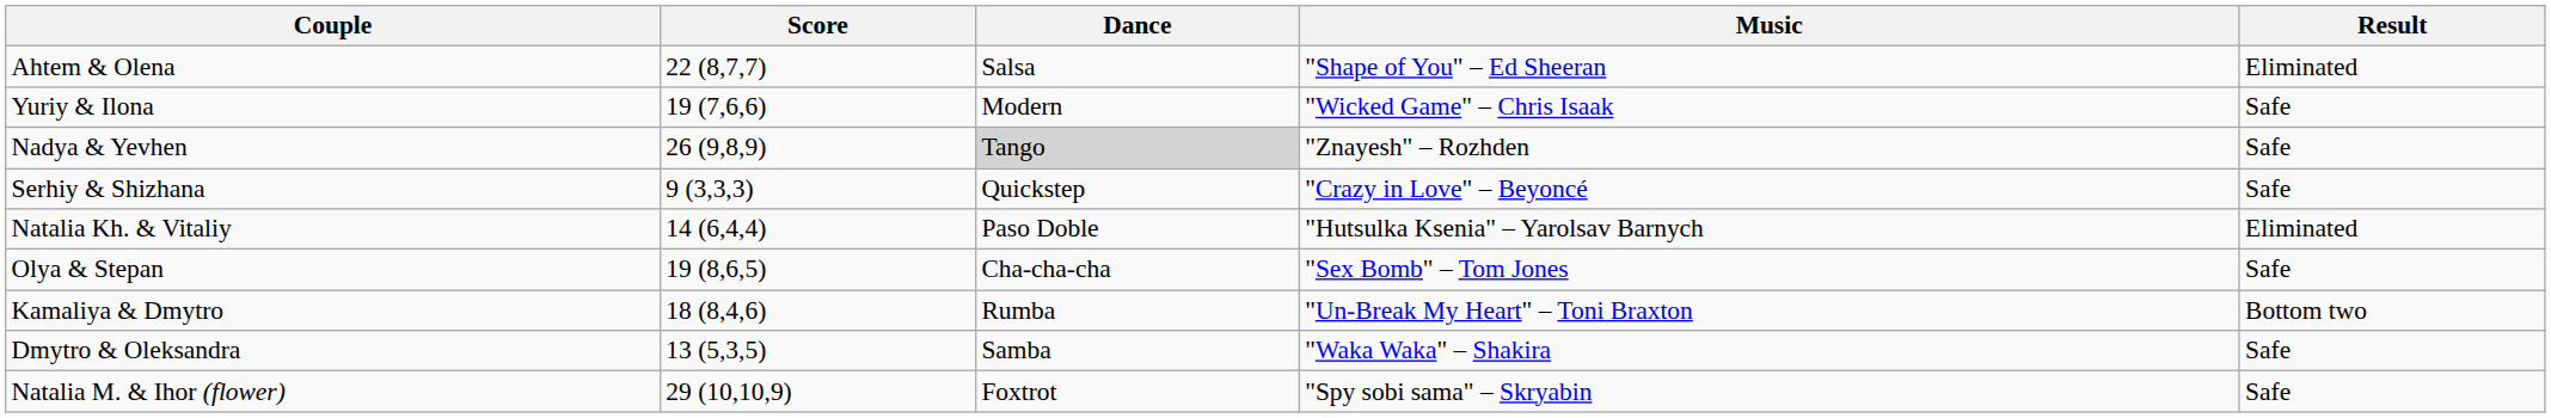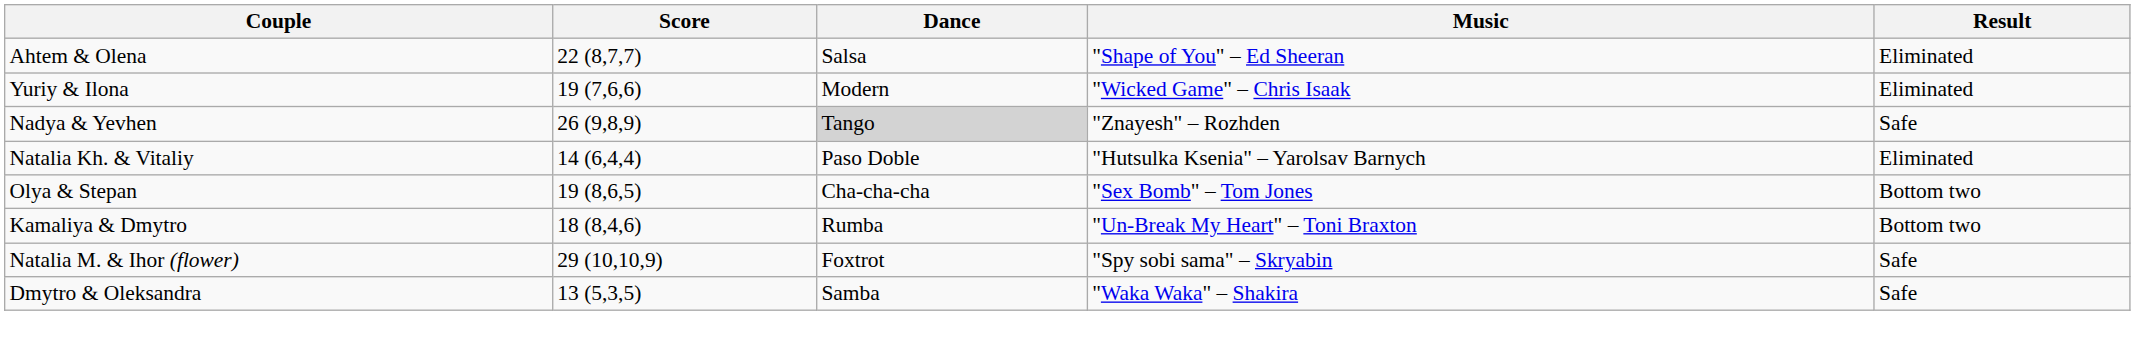Yuriy & Ilona | Result: Safe -> Eliminated
- row: Serhiy & Shizhana | 9 (3,3,3) | Quickstep | "Crazy in Love" – Beyoncé | Safe
Olya & Stepan | Result: Safe -> Bottom two
rows swapped: Natalia M. & Ihor (flower) <-> Dmytro & Oleksandra
